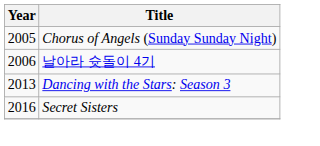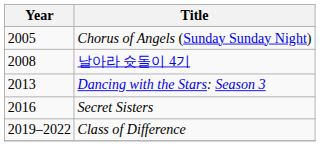날아라 슛돌이 4기 | Year: 2006 -> 2008
+ row: 2019–2022 | Class of Difference
